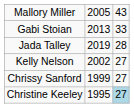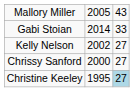Gabi Stoian | column 2: 2013 -> 2014
- row: Jada Talley | 2019 | 28
Chrissy Sanford | column 2: 1999 -> 2000
